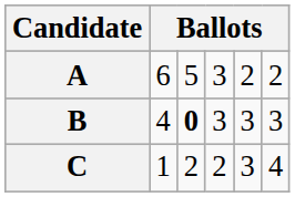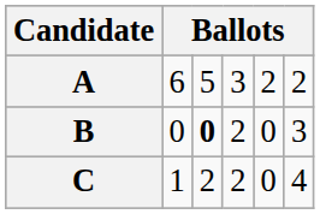B | column 2: 4 -> 0
B | column 4: 3 -> 2
B | column 5: 3 -> 0
C | column 5: 3 -> 0
